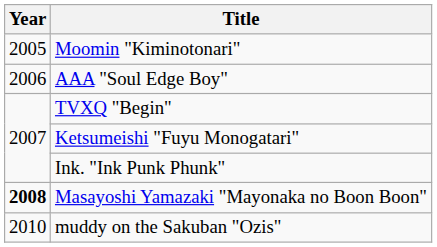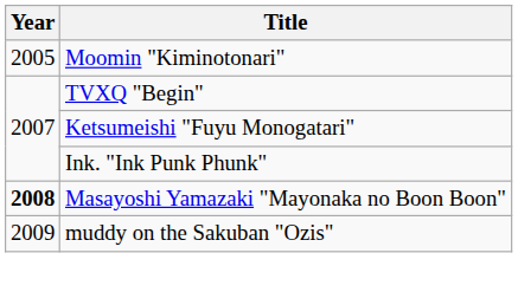- row: 2006 | AAA "Soul Edge Boy"
muddy on the Sakuban "Ozis" | Year: 2010 -> 2009
